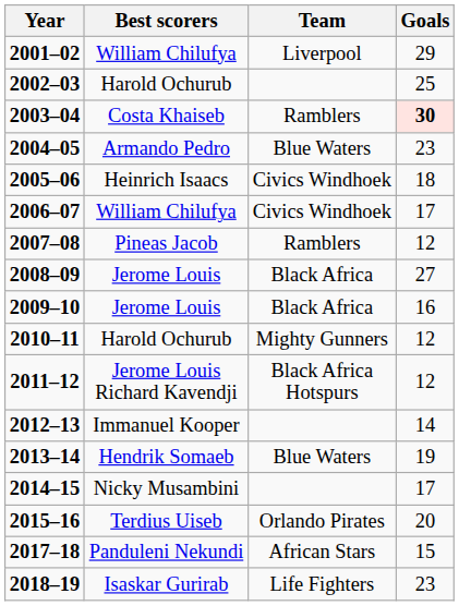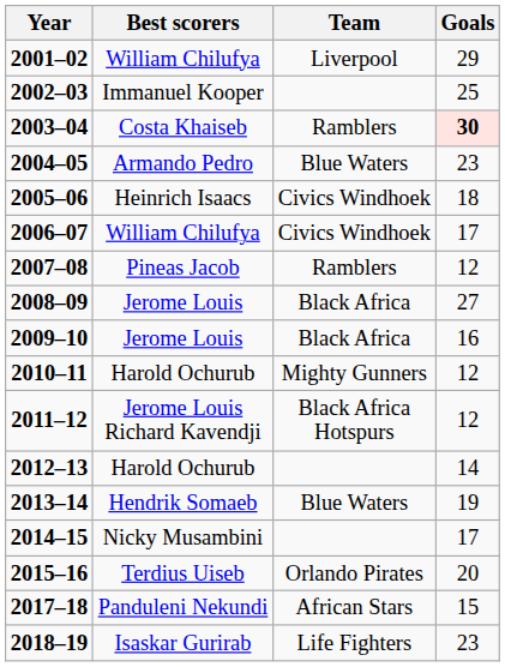2002–03 | Best scorers: Harold Ochurub -> Immanuel Kooper
2012–13 | Best scorers: Immanuel Kooper -> Harold Ochurub
